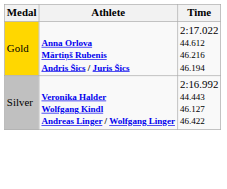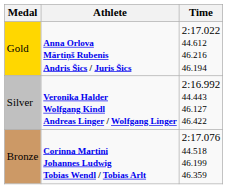+ row: Bronze | Corinna Martini Johannes Ludwig Tobias Wendl / Tobias Arlt | 2:17.076 44.518 46.199 46.359
